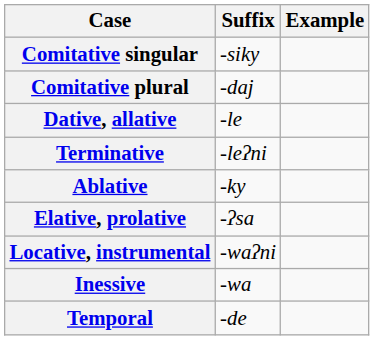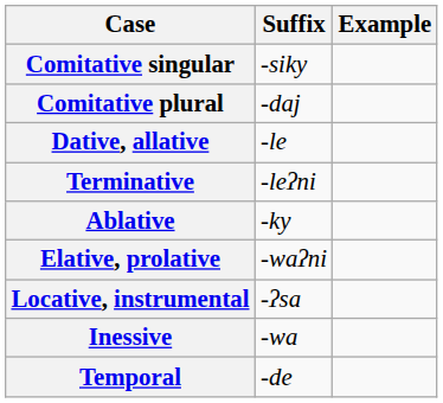Elative, prolative | Suffix: -ʔsa -> -waʔni
Locative, instrumental | Suffix: -waʔni -> -ʔsa
